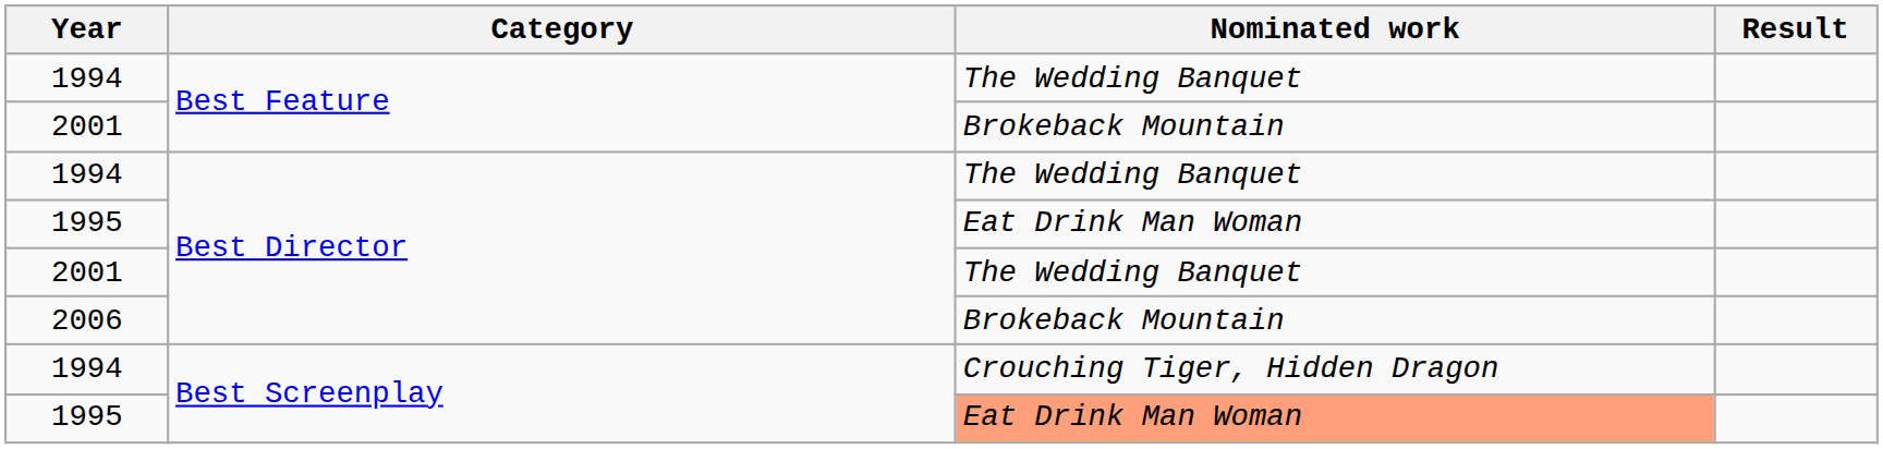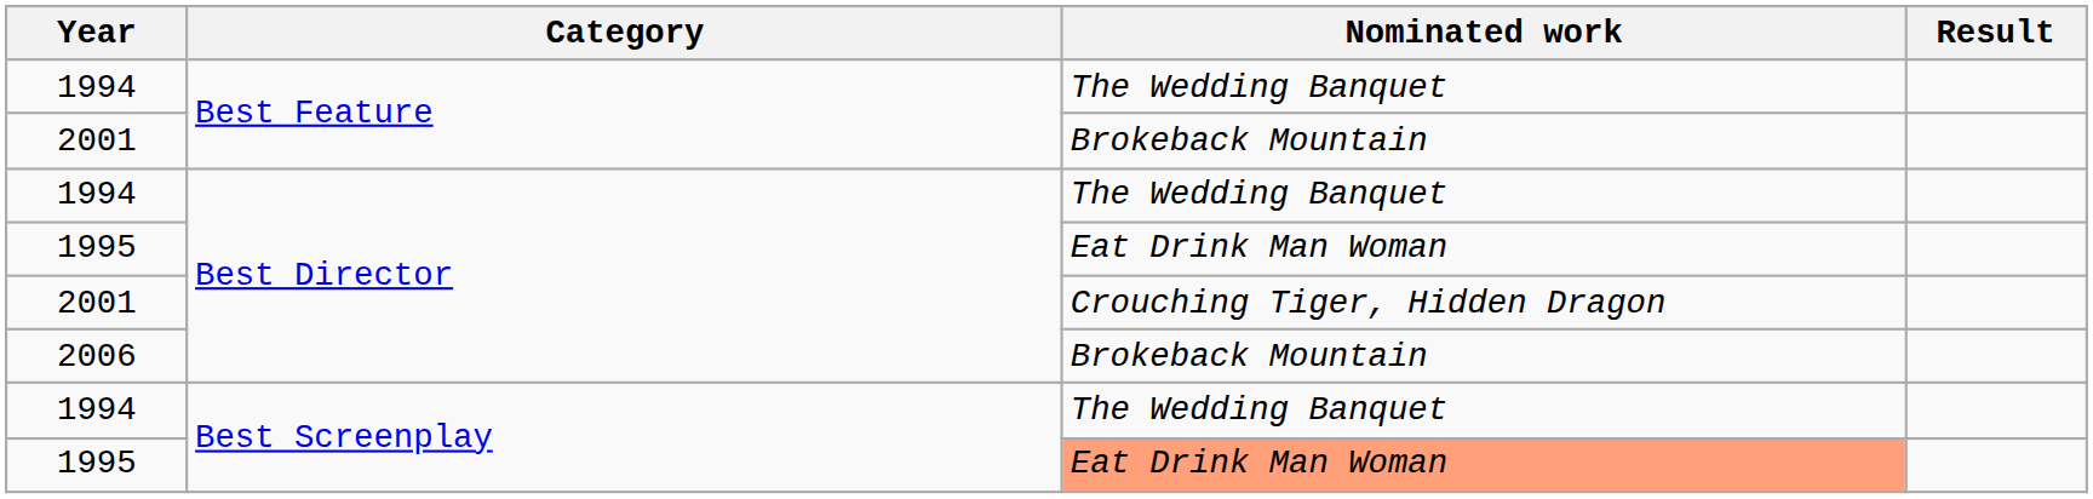2001 / Best Director | Nominated work: The Wedding Banquet -> Crouching Tiger, Hidden Dragon
1994 / Best Screenplay | Nominated work: Crouching Tiger, Hidden Dragon -> The Wedding Banquet
